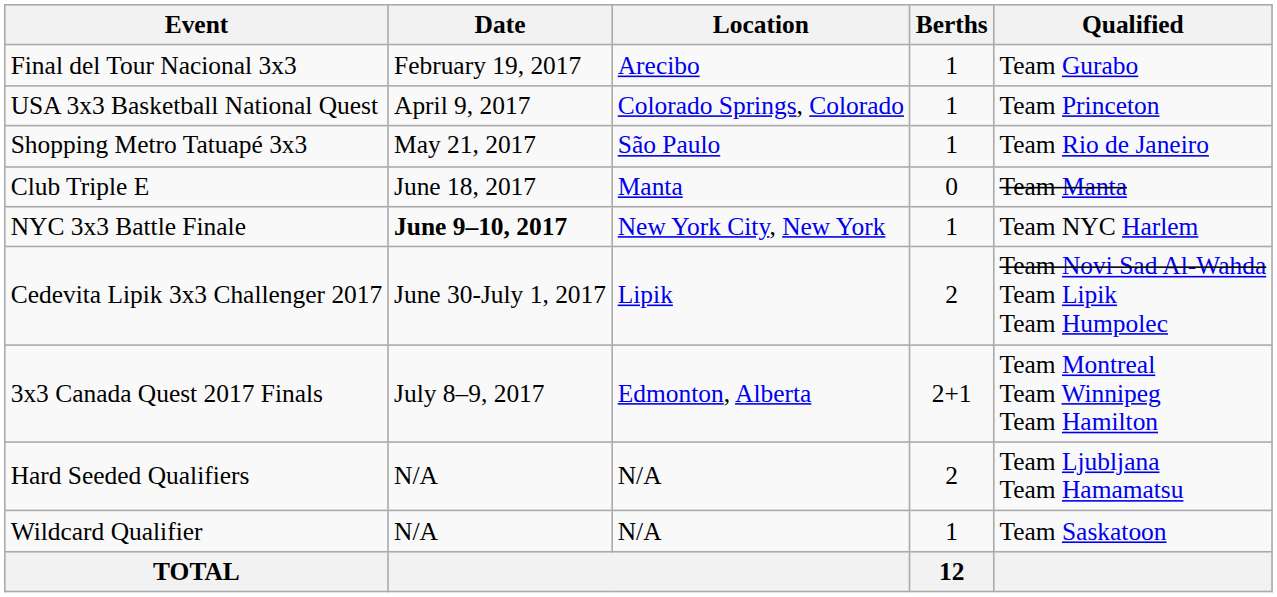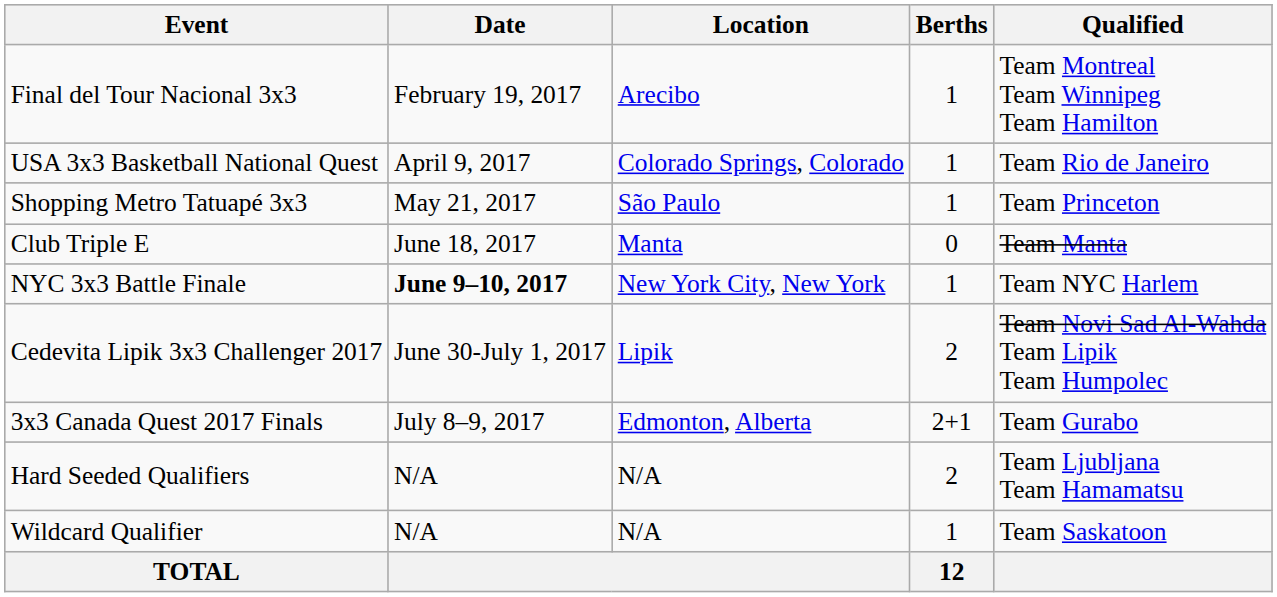Final del Tour Nacional 3x3 | Qualified: Team Gurabo -> Team Montreal Team Winnipeg Team Hamilton
USA 3x3 Basketball National Quest | Qualified: Team Princeton -> Team Rio de Janeiro
Shopping Metro Tatuapé 3x3 | Qualified: Team Rio de Janeiro -> Team Princeton
3x3 Canada Quest 2017 Finals | Qualified: Team Montreal Team Winnipeg Team Hamilton -> Team Gurabo
